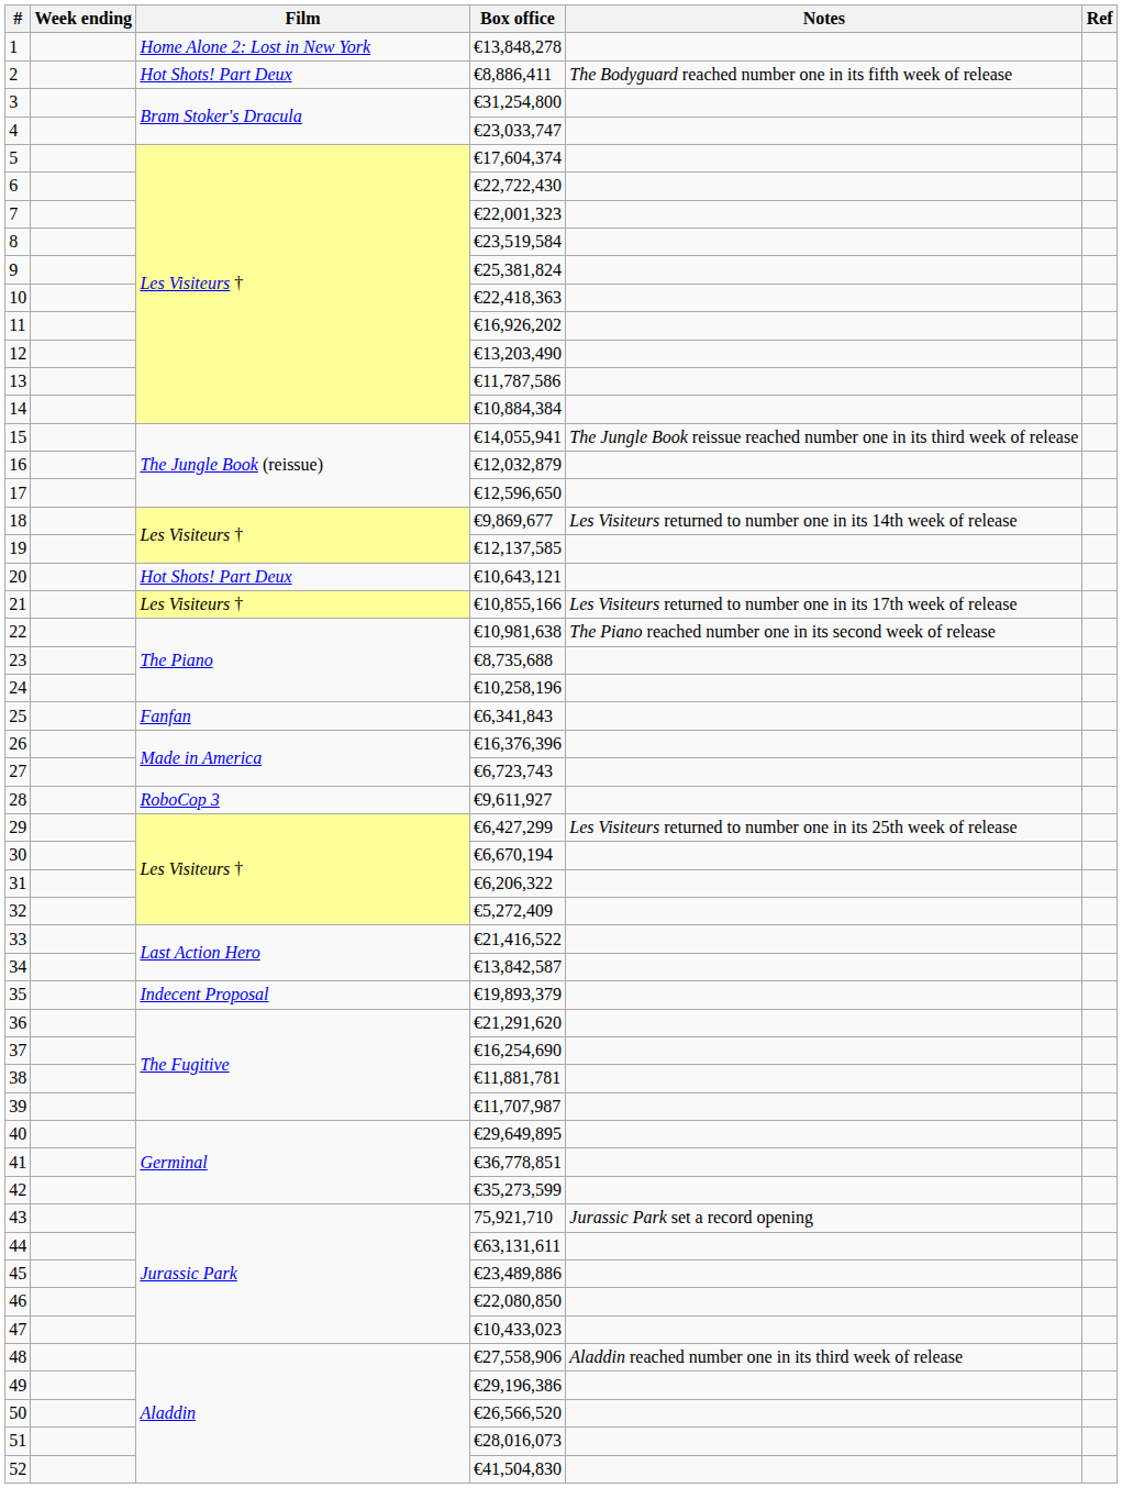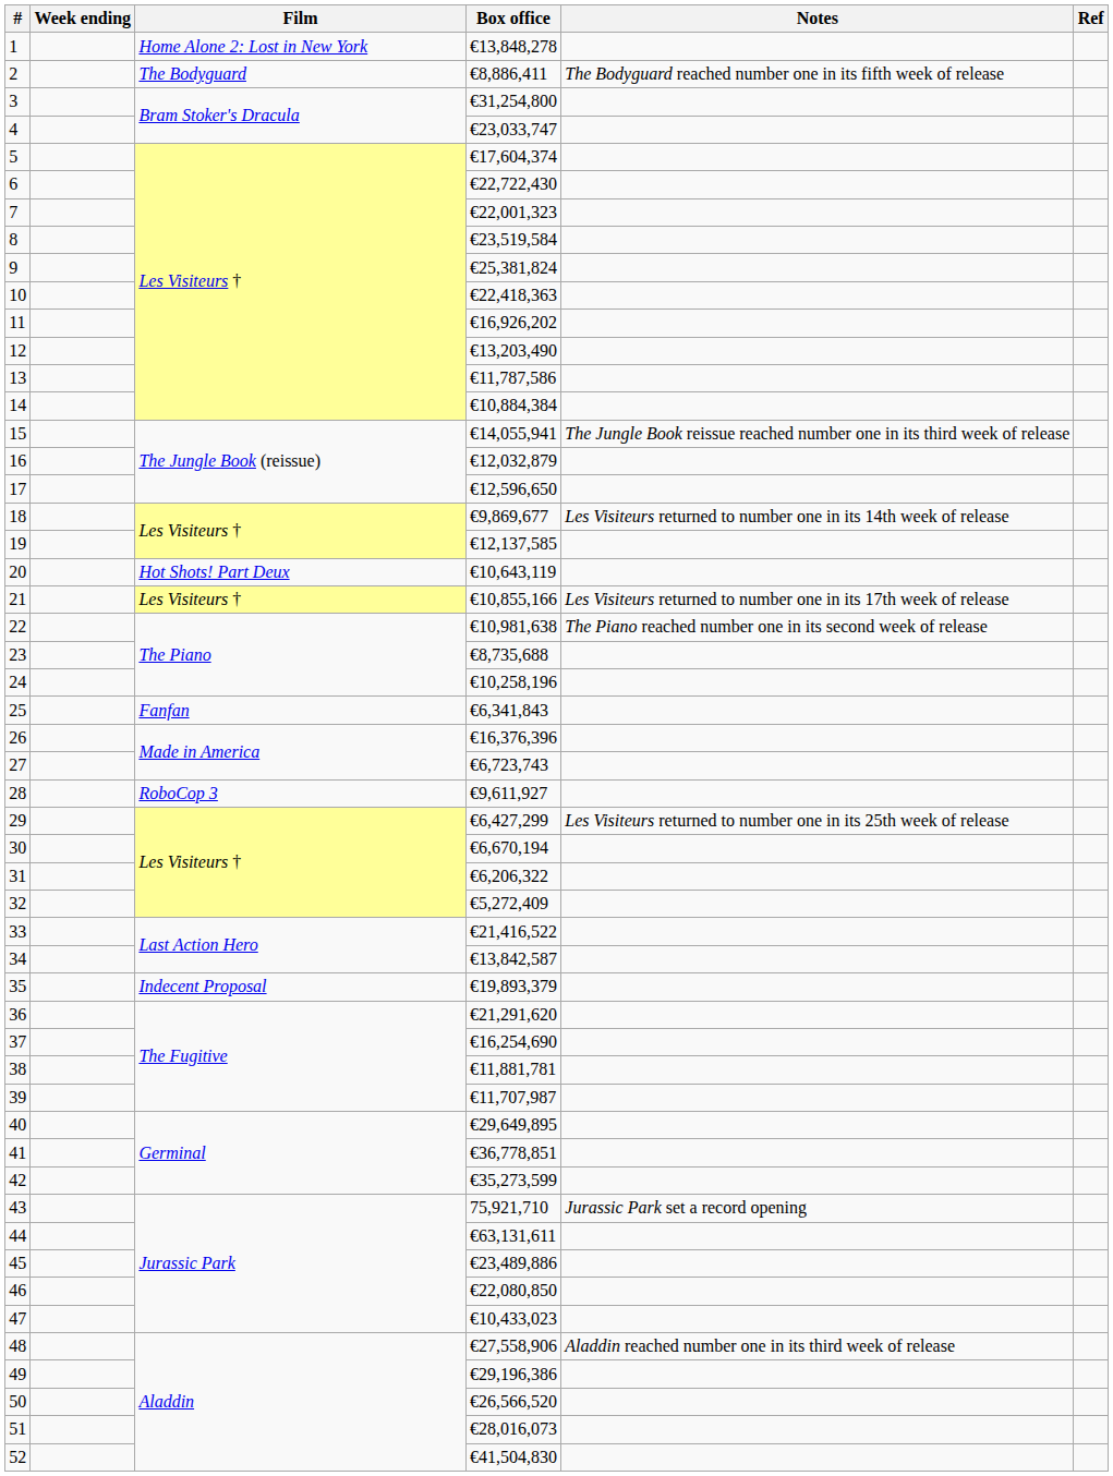2 | Film: Hot Shots! Part Deux -> The Bodyguard
20 | Box office: €10,643,121 -> €10,643,119
